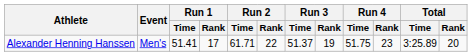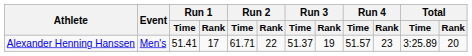Alexander Henning Hanssen | Run 4 / Time: 51.75 -> 51.57
